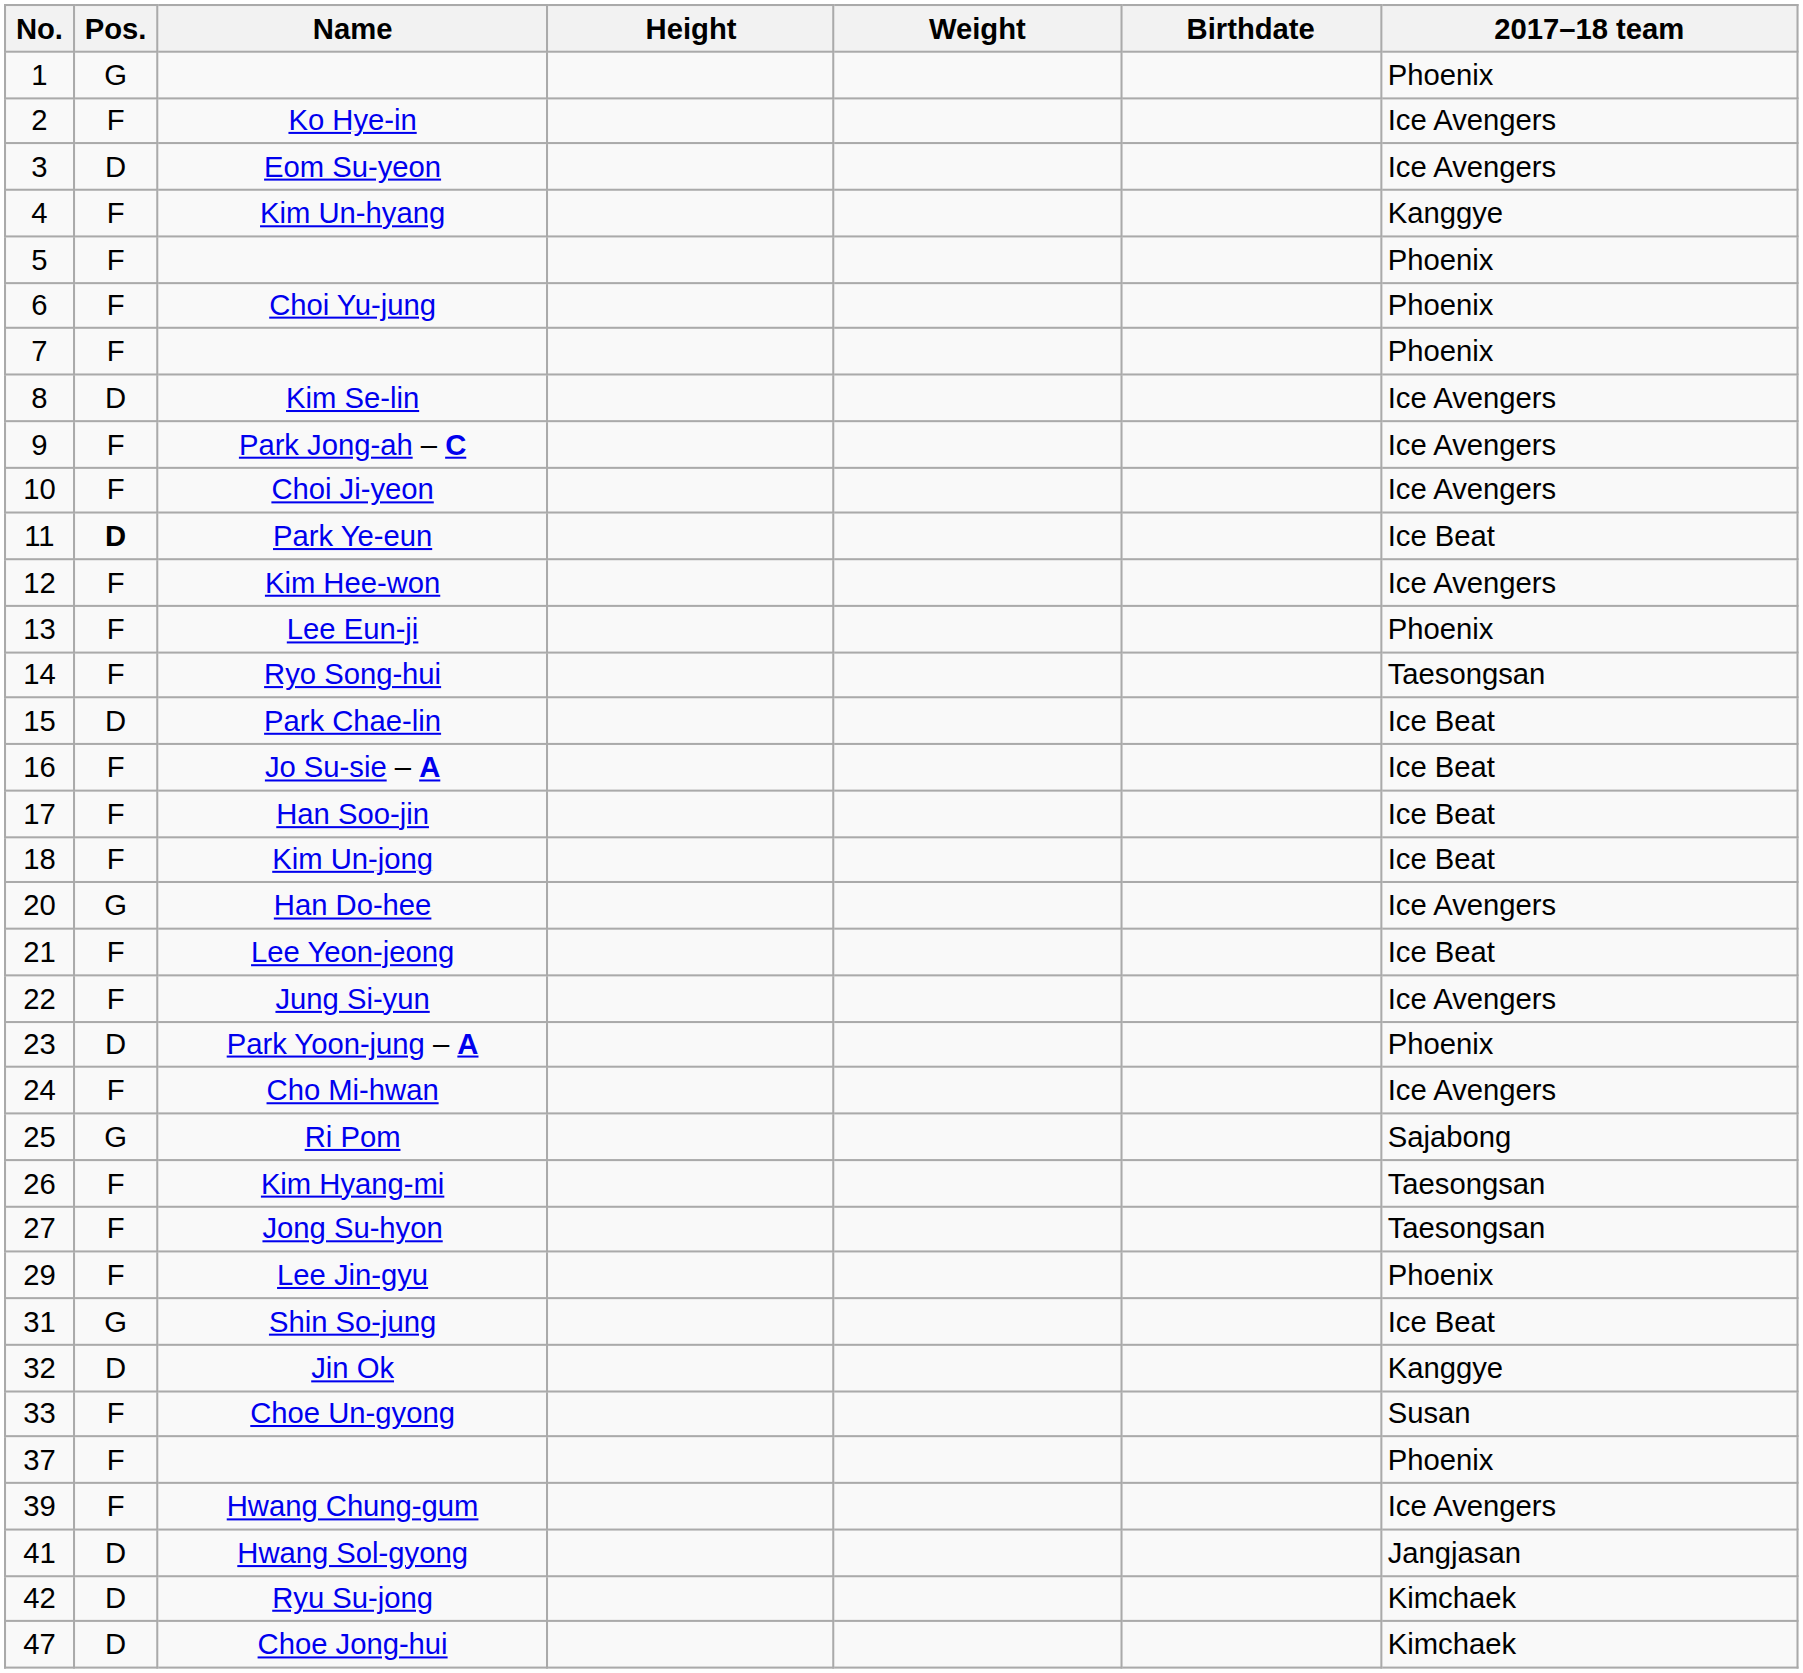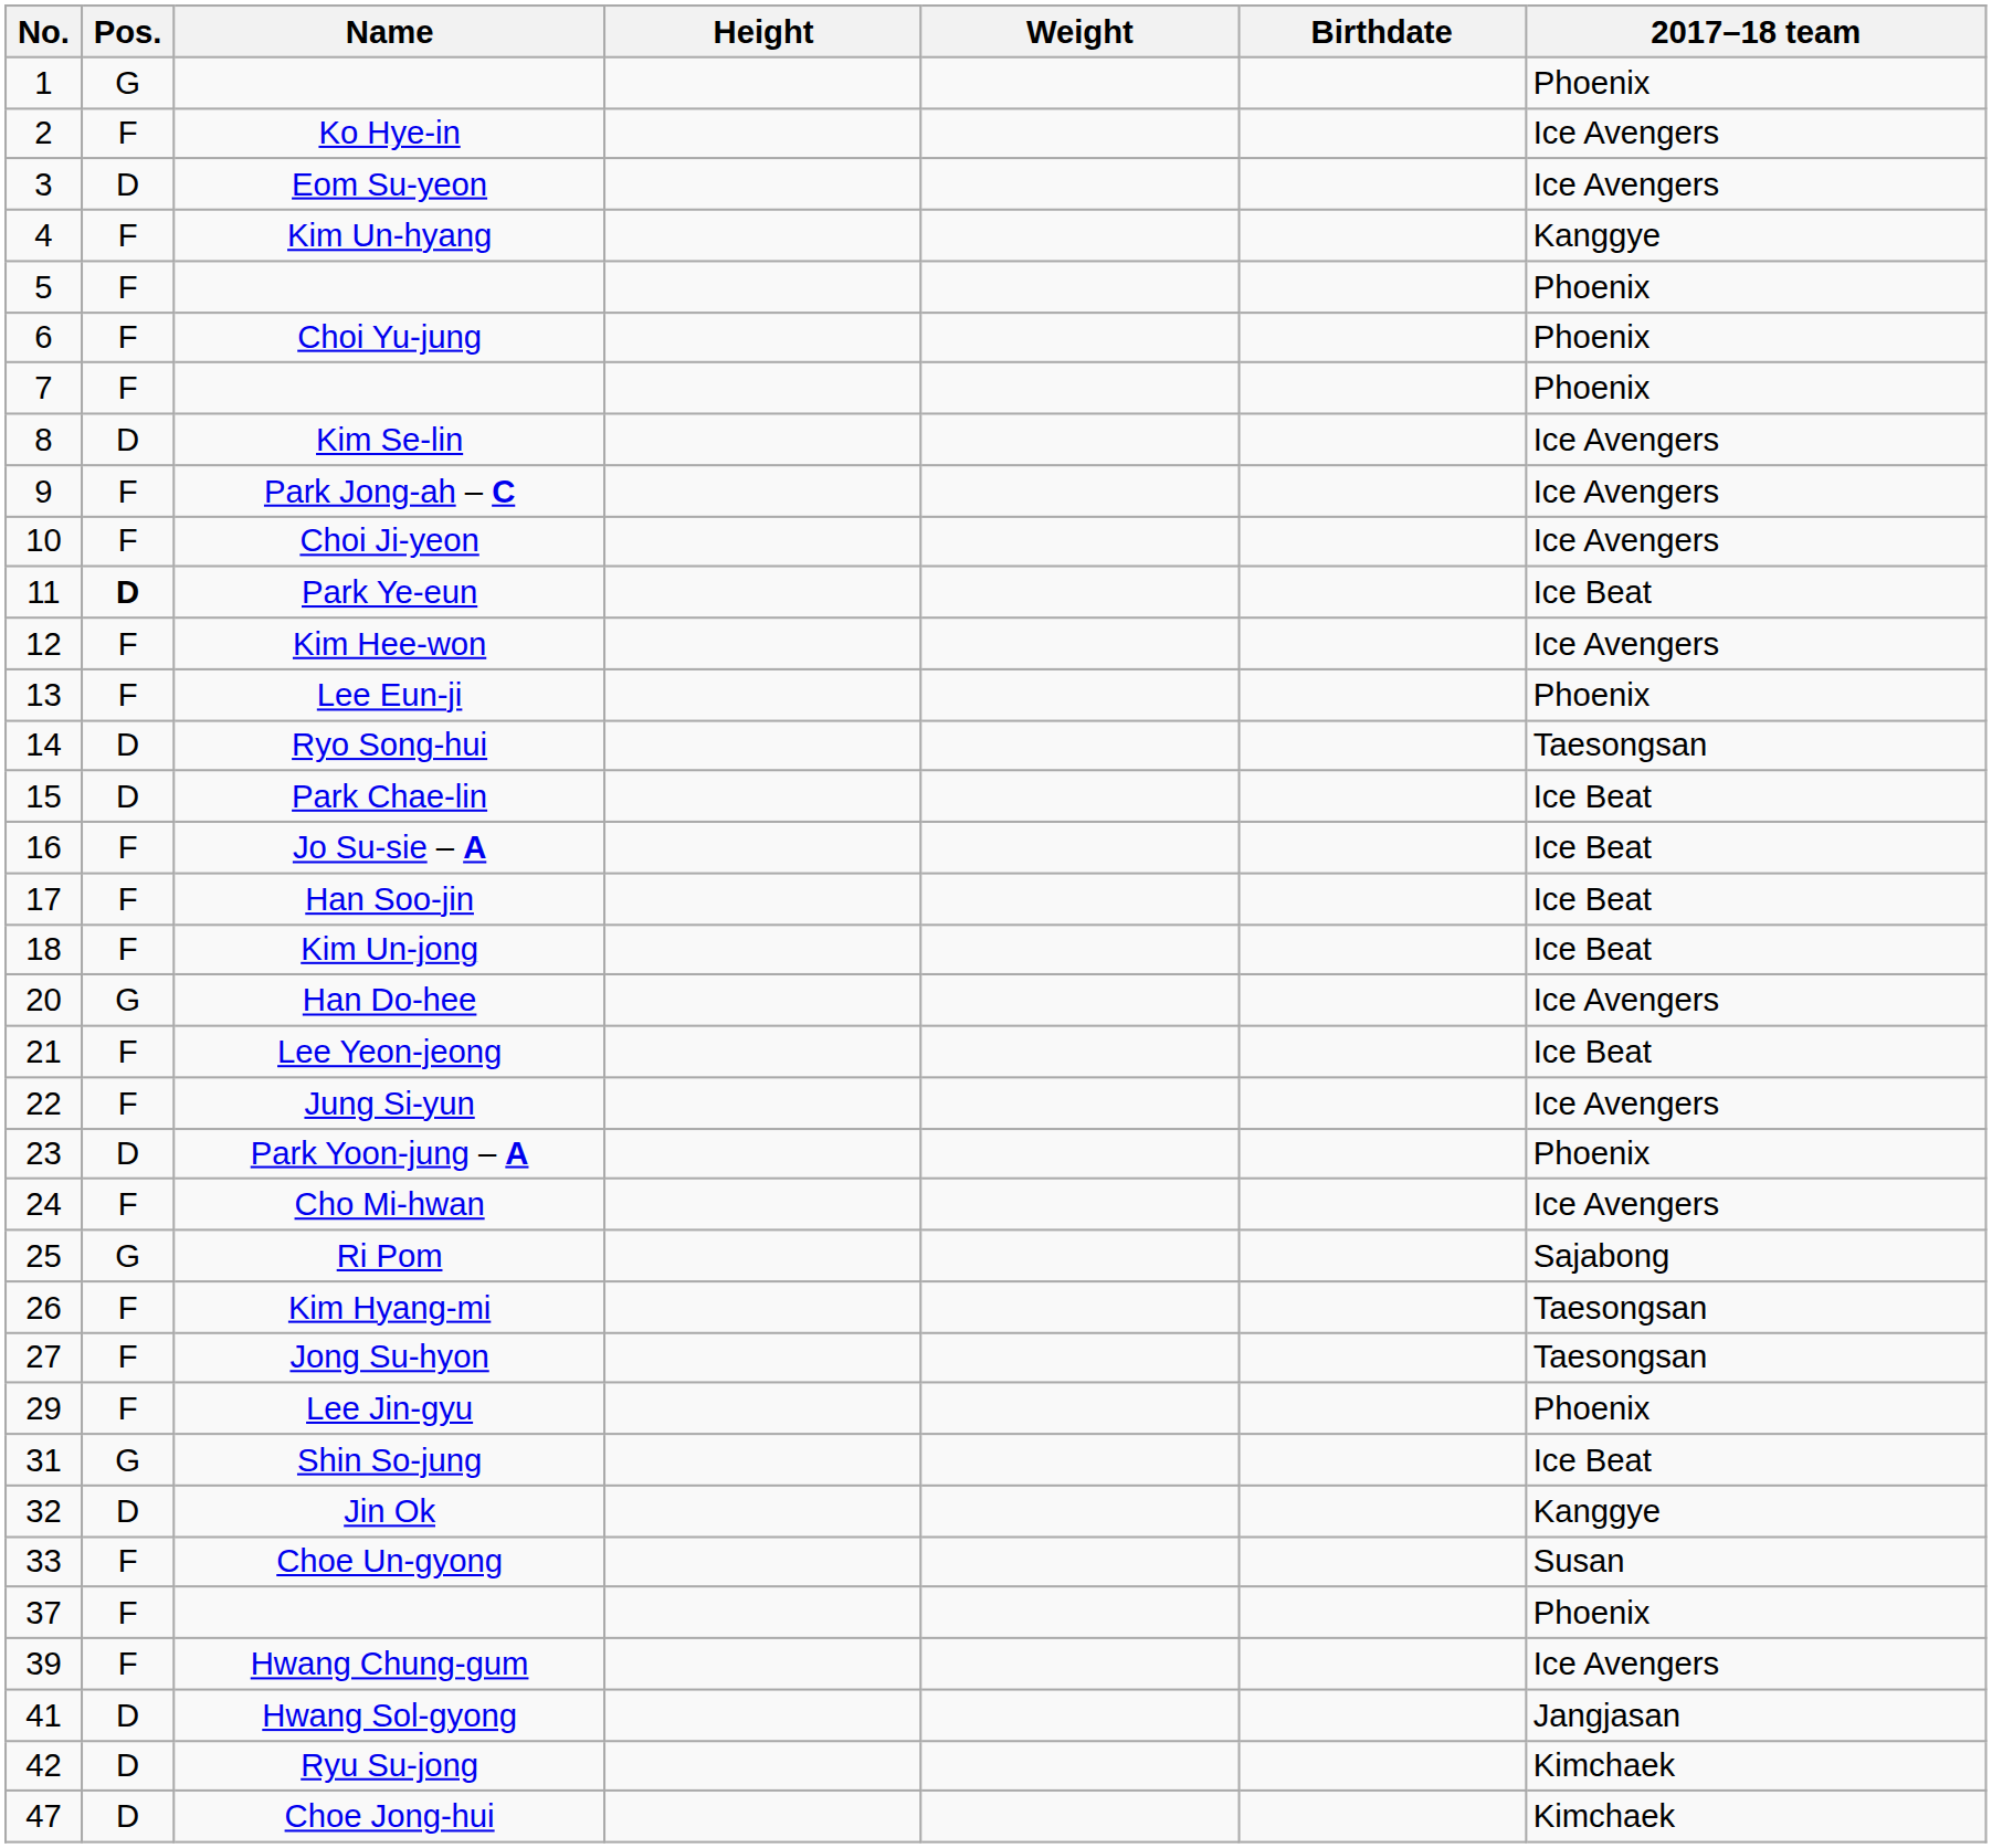Ryo Song-hui | Pos.: F -> D
